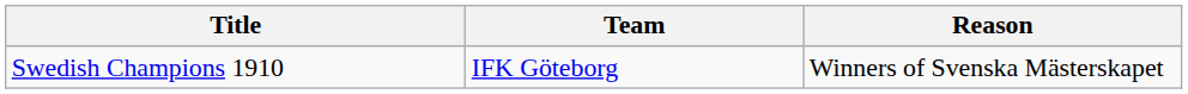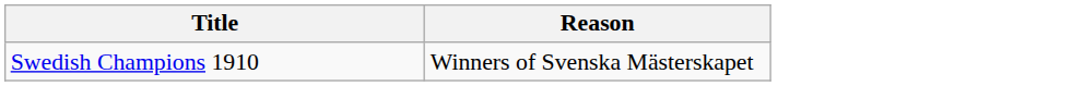- column: Team | IFK Göteborg
